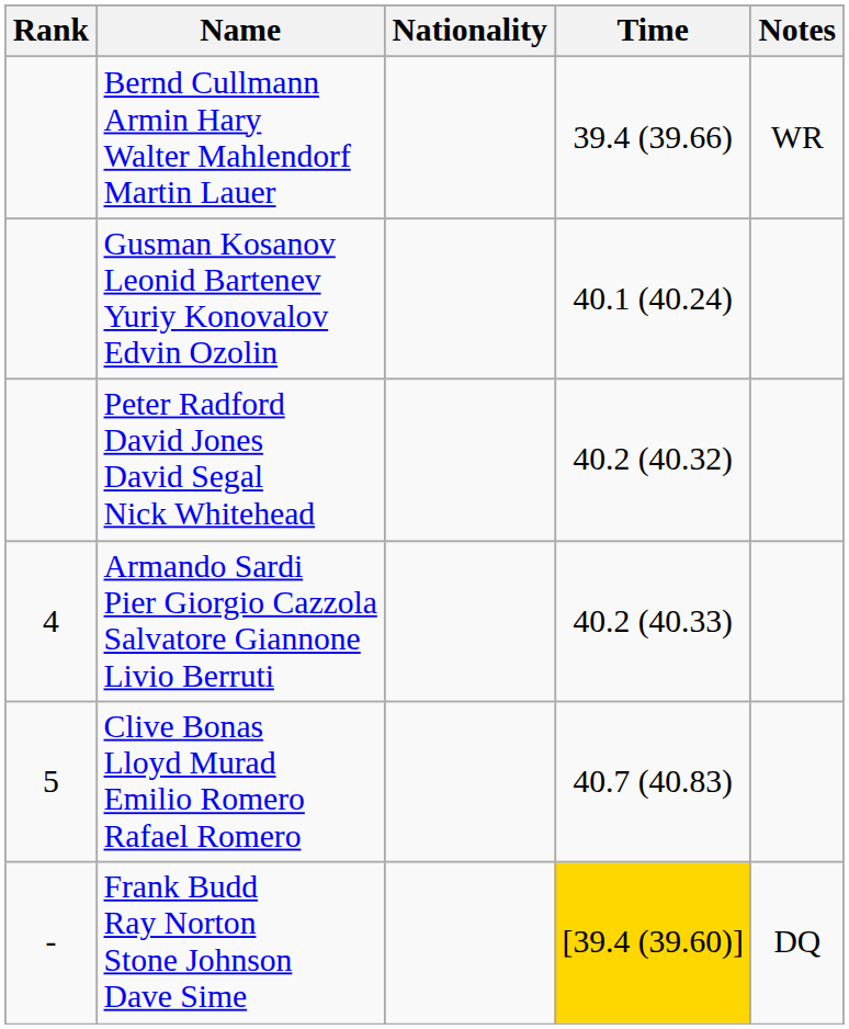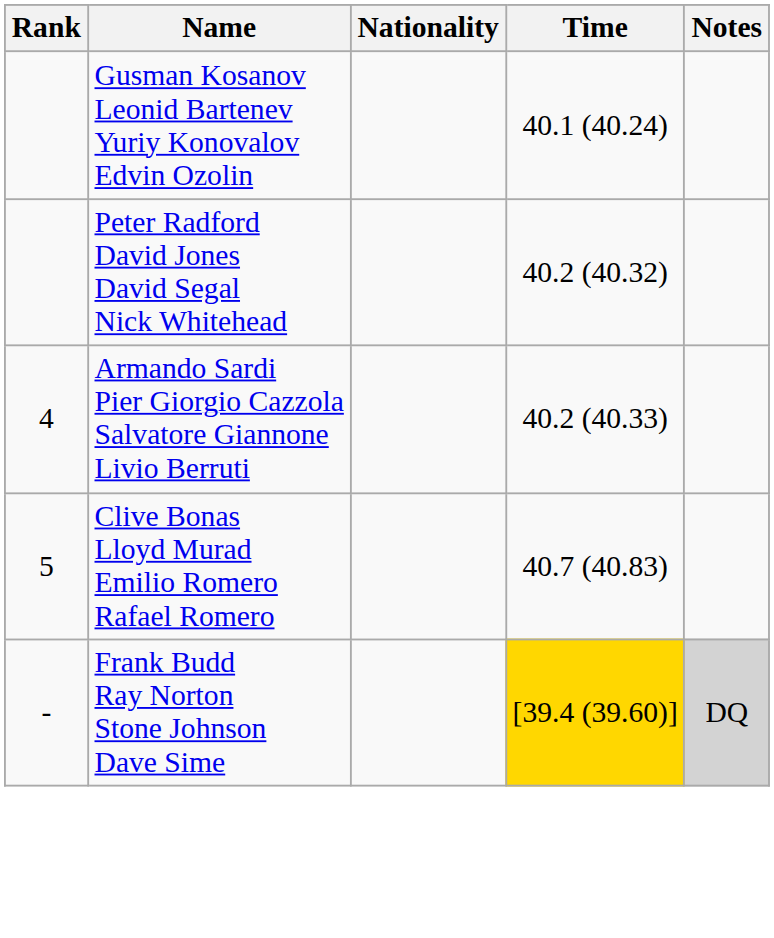- row: Bernd Cullmann Armin Hary Walter Mahlendorf Martin Lauer | 39.4 (39.66) | WR
Frank Budd Ray Norton Stone Johnson Dave Sime | Notes: no background -> lightgrey background
